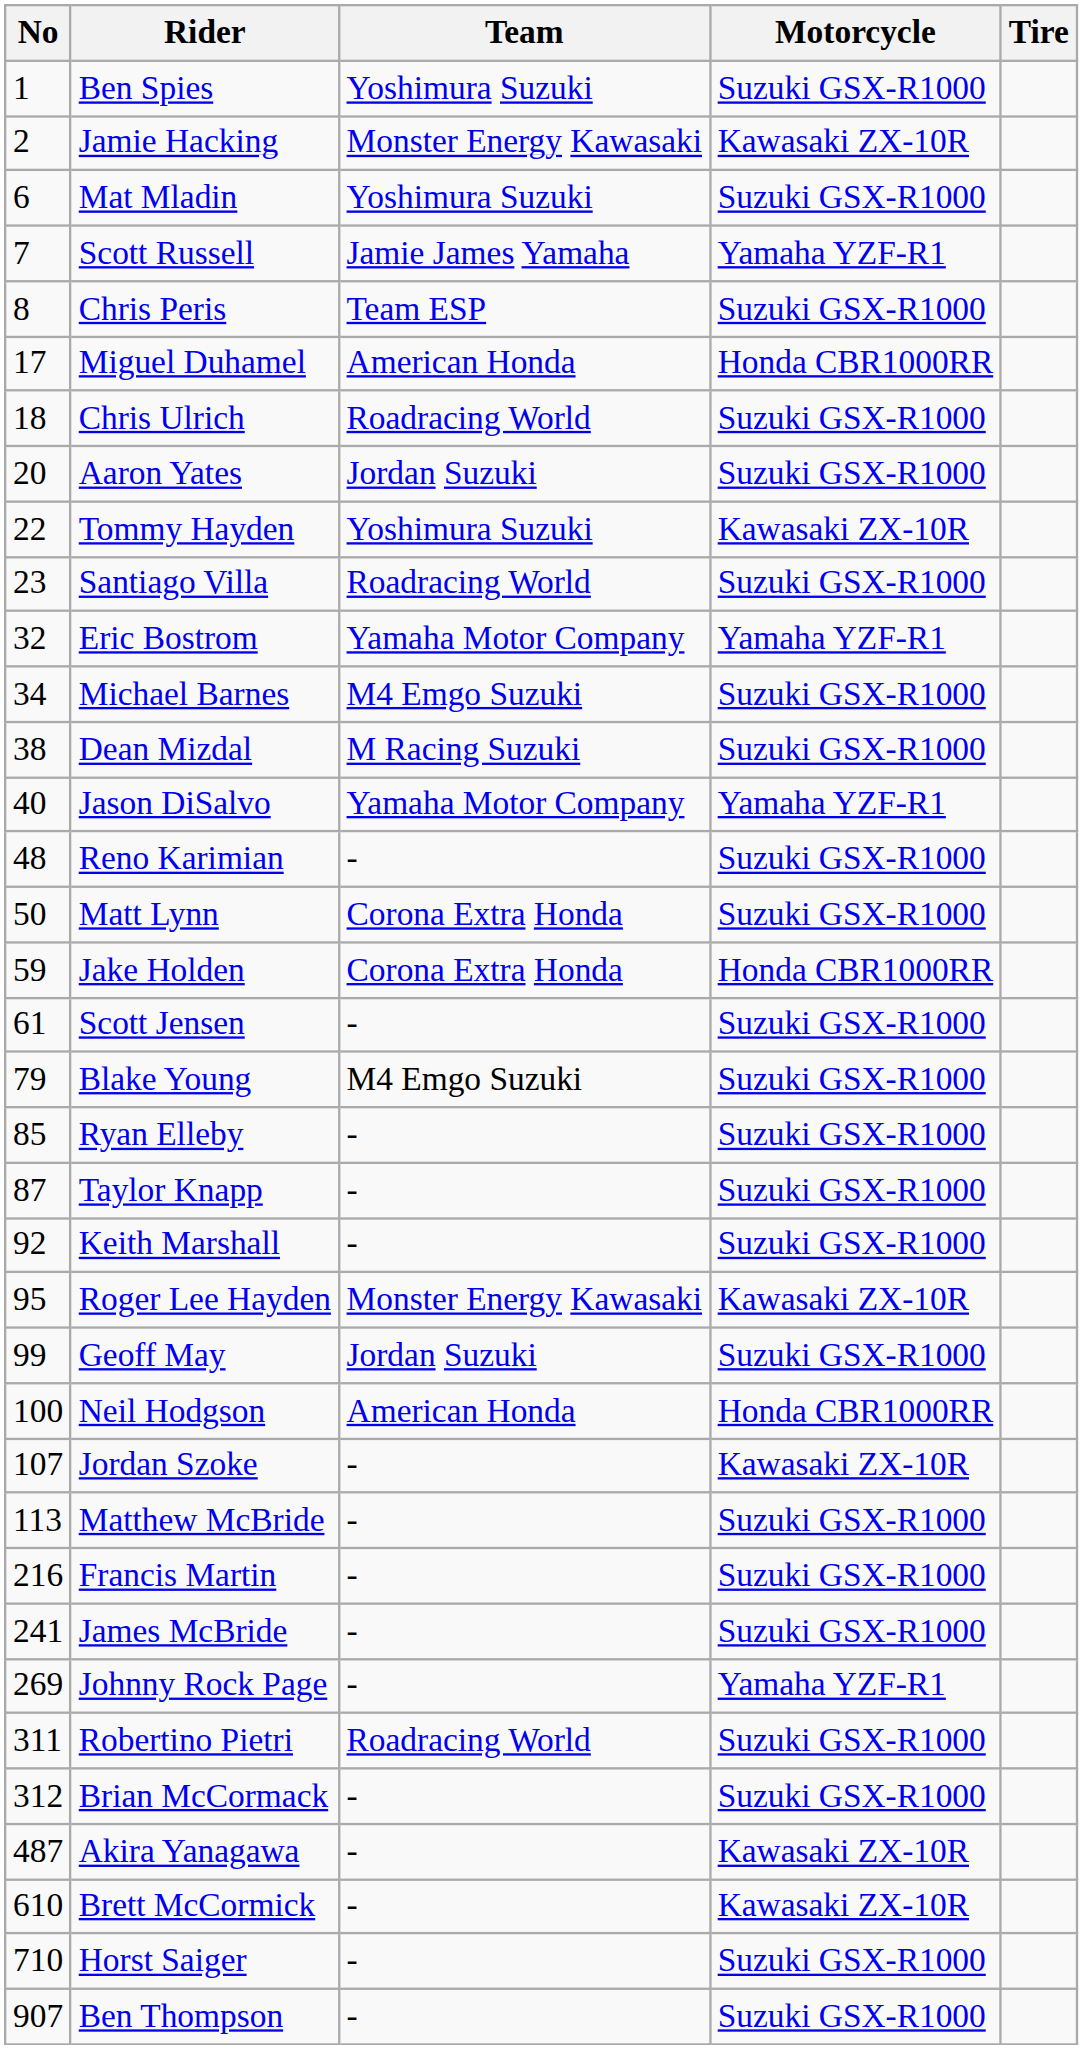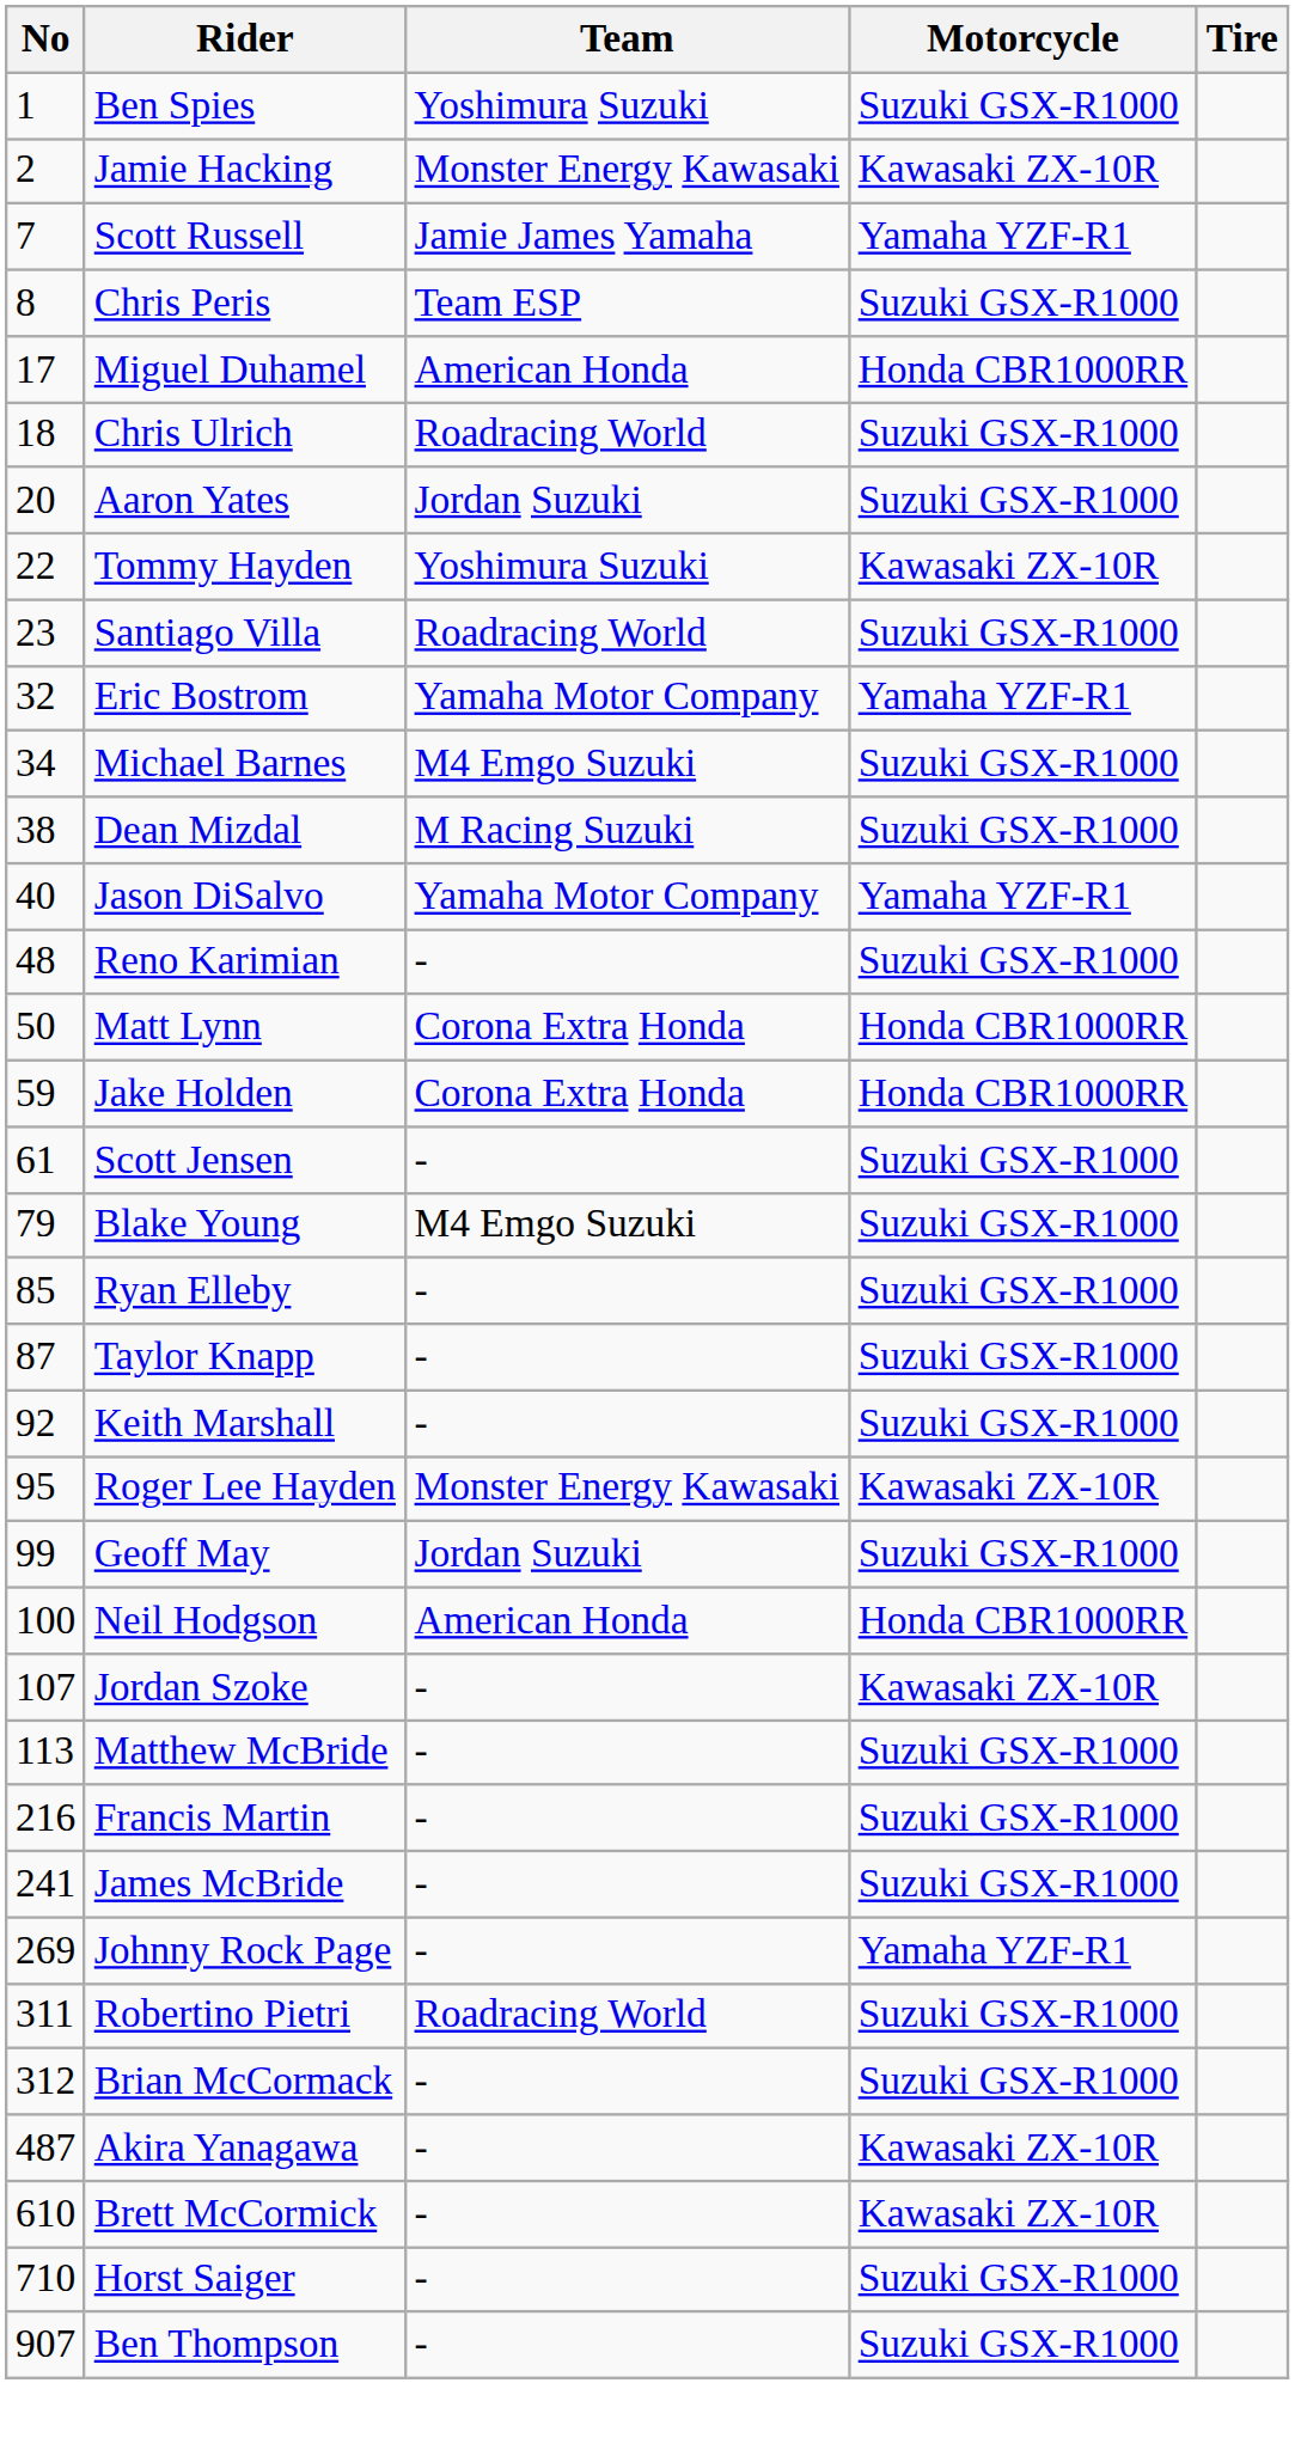- row: 6 | Mat Mladin | Yoshimura Suzuki | Suzuki GSX-R1000
Matt Lynn | Motorcycle: Suzuki GSX-R1000 -> Honda CBR1000RR
